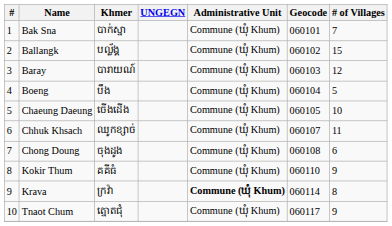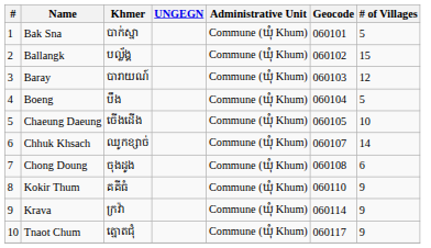Bak Sna | # of Villages: 7 -> 5
Chhuk Khsach | # of Villages: 11 -> 14
Krava | Administrative Unit: bold -> normal
Krava | # of Villages: 8 -> 9
